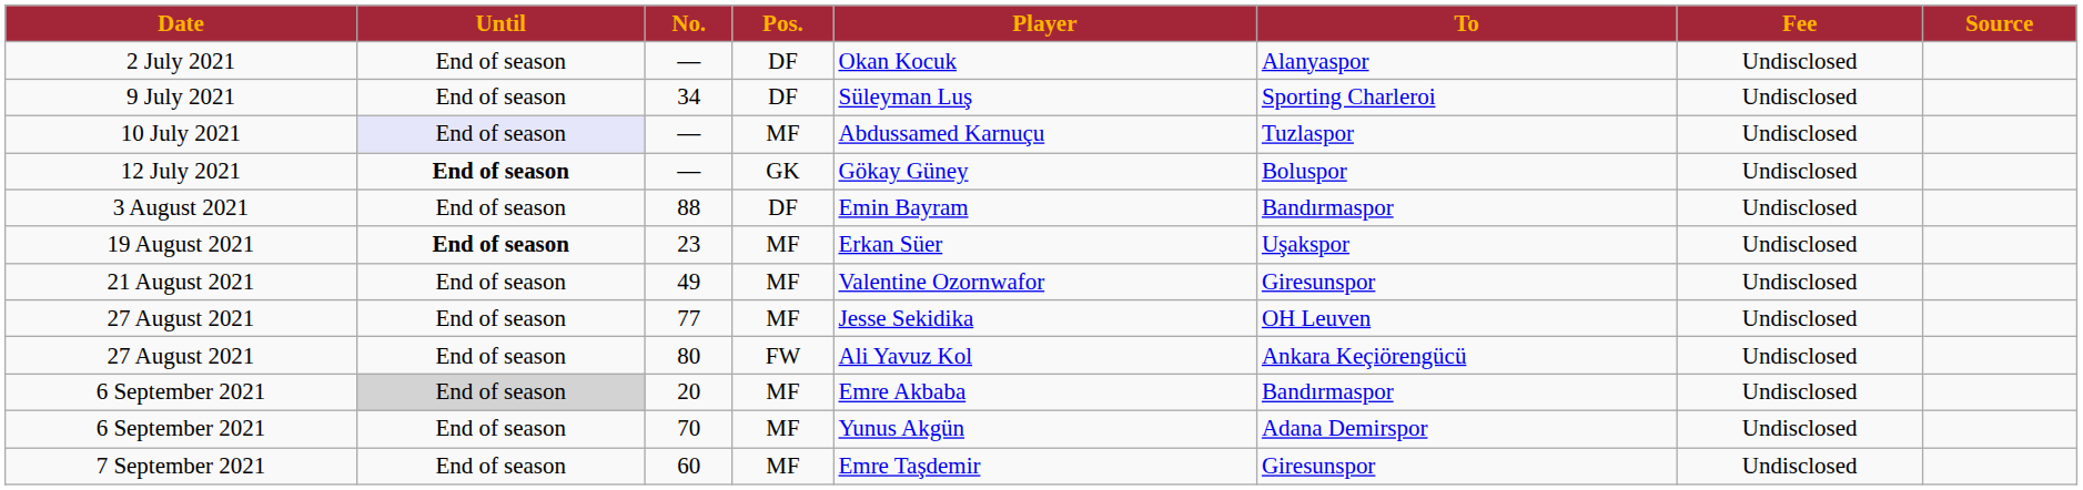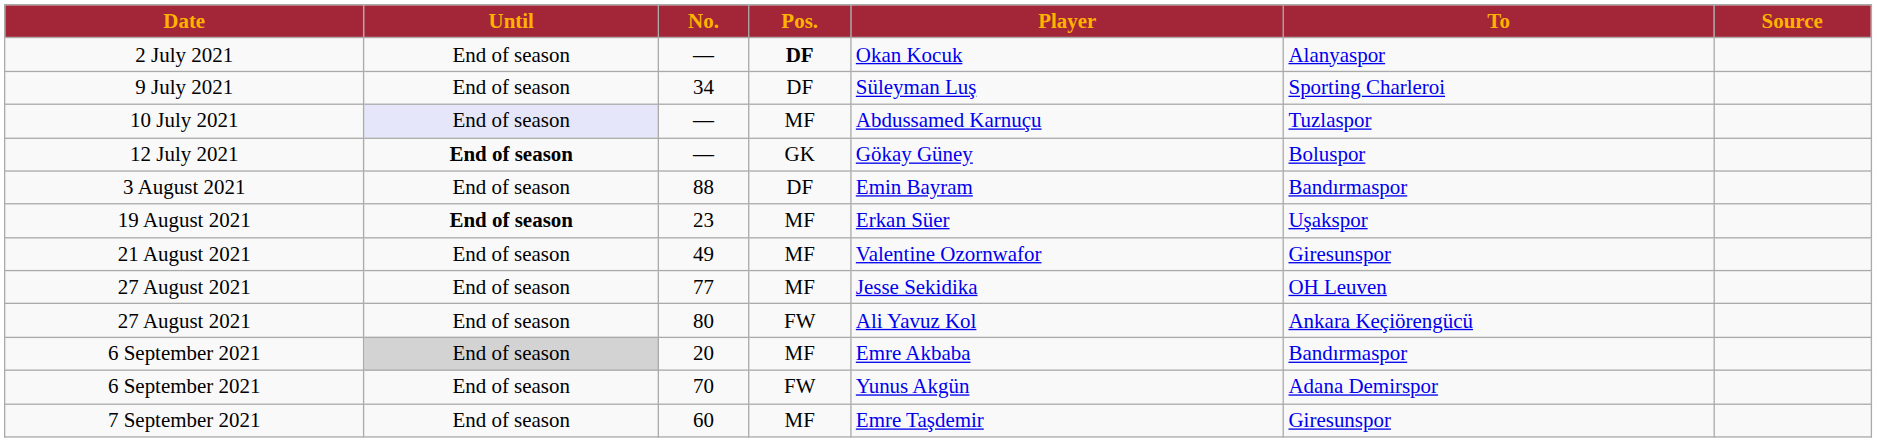- column: Fee | Undisclosed | Undisclosed | Undisclosed | Undisclosed | Undisclosed | Undisclosed | Undisclosed | Undisclosed | Undisclosed | Undisclosed | Undisclosed | Undisclosed
2 July 2021 | Pos.: normal -> bold
6 September 2021 / 70 | Pos.: MF -> FW
